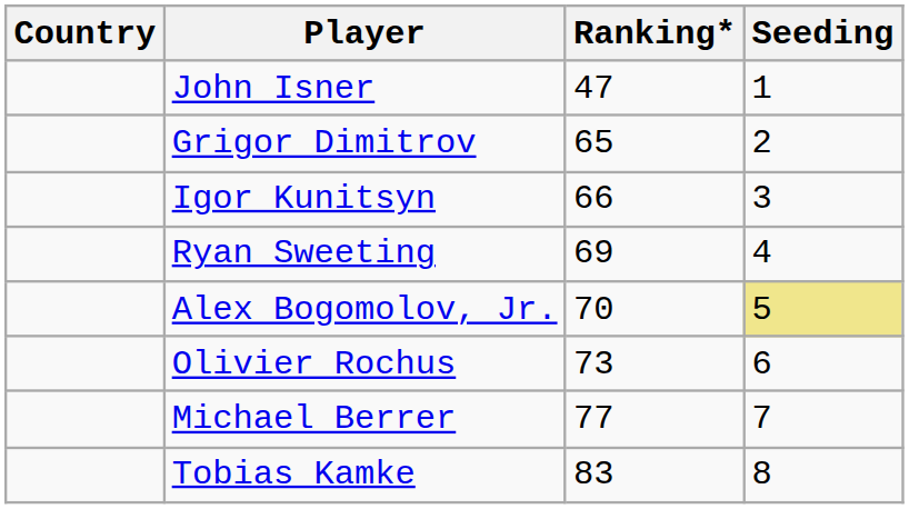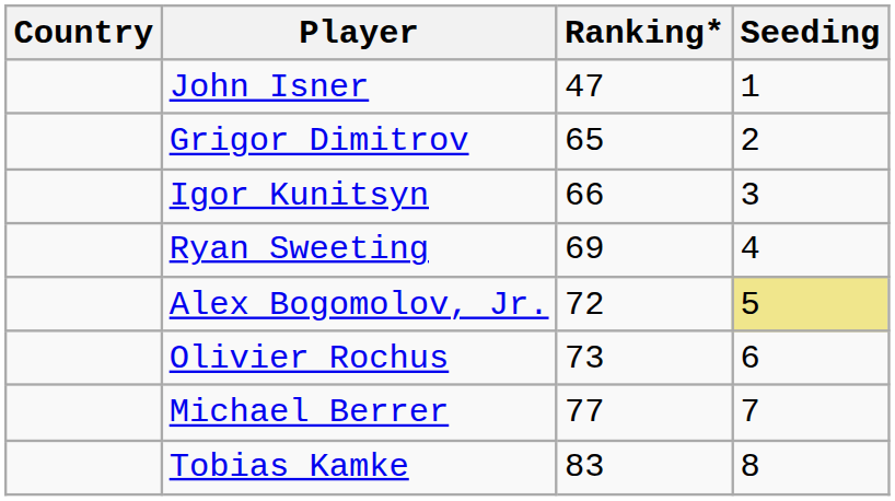Alex Bogomolov, Jr. | Ranking*: 70 -> 72
